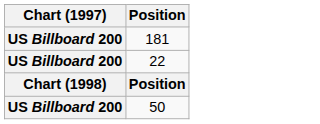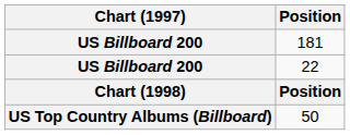50 | Chart (1997): US Billboard 200 -> US Top Country Albums (Billboard)
